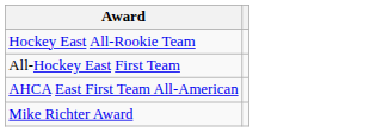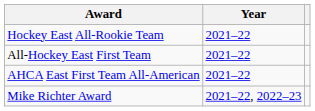+ column: Year | 2021–22 | 2021–22 | 2021–22 | 2021–22, 2022–23
